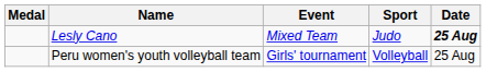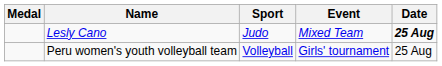columns swapped: Sport <-> Event
